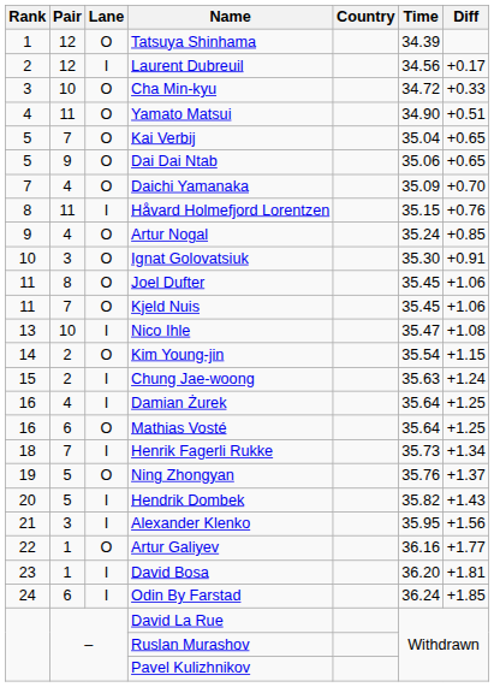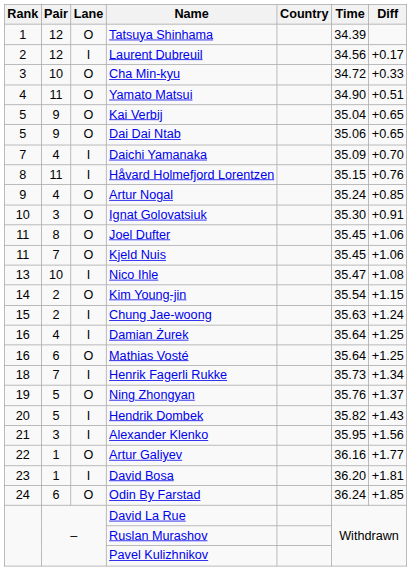Kai Verbij | Pair: 7 -> 9
Daichi Yamanaka | Lane: O -> I
Odin By Farstad | Lane: I -> O
